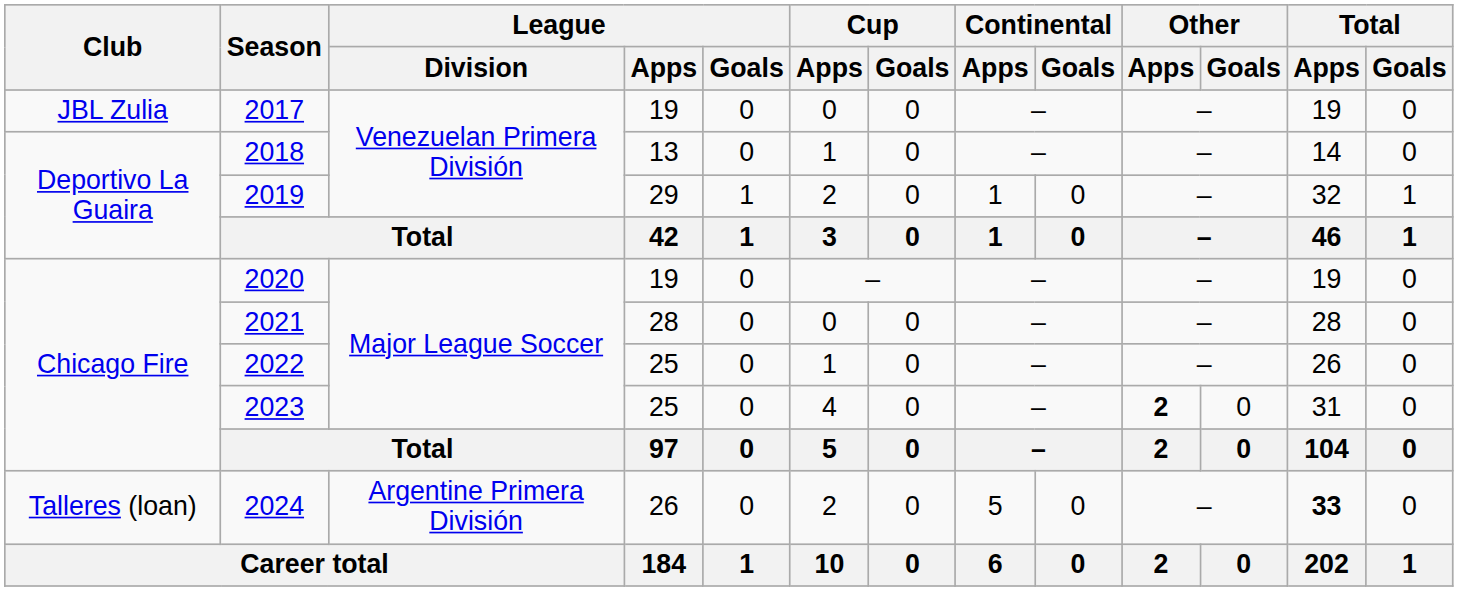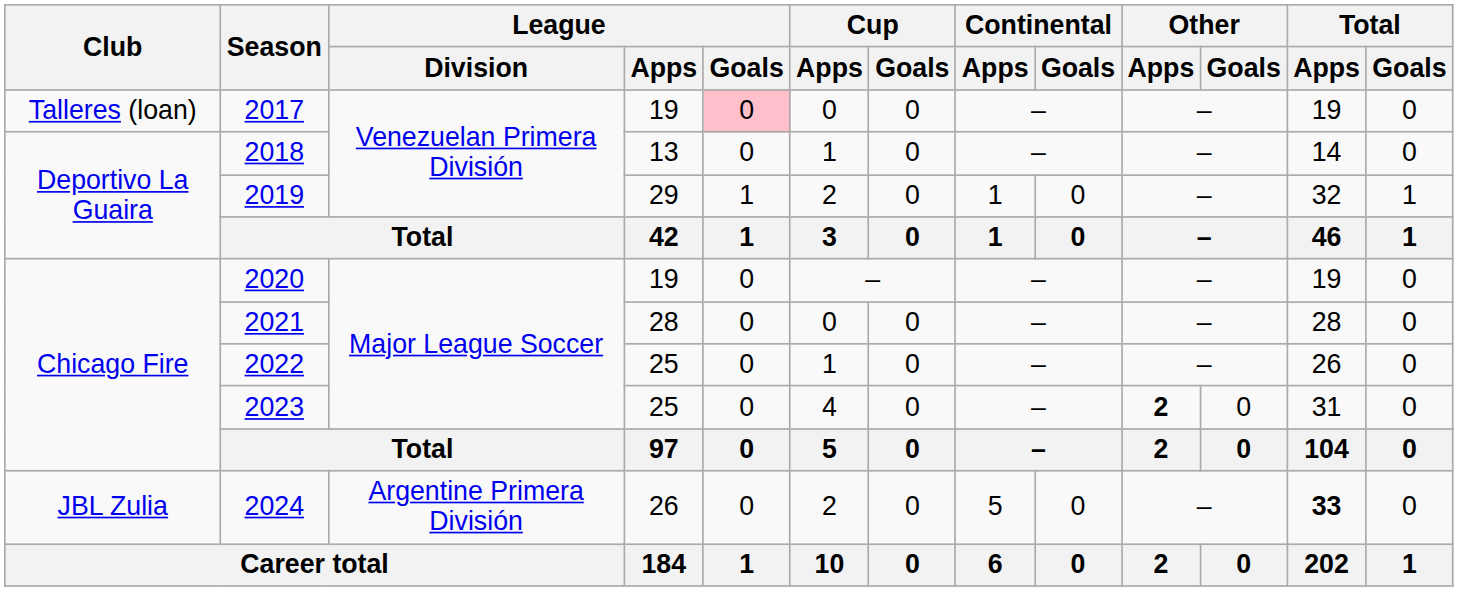2017 | Club: JBL Zulia -> Talleres (loan)
2017 | League / Goals: no background -> pink background
2024 | Club: Talleres (loan) -> JBL Zulia
